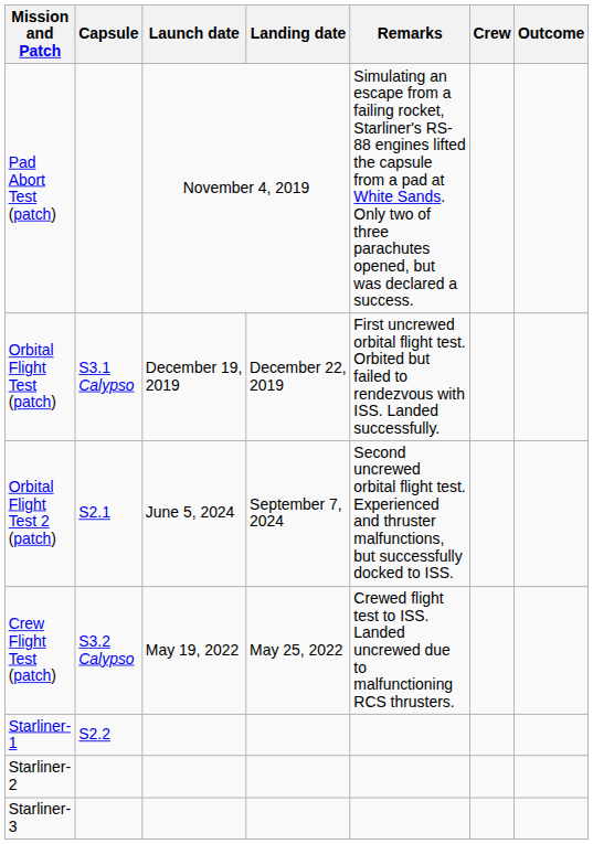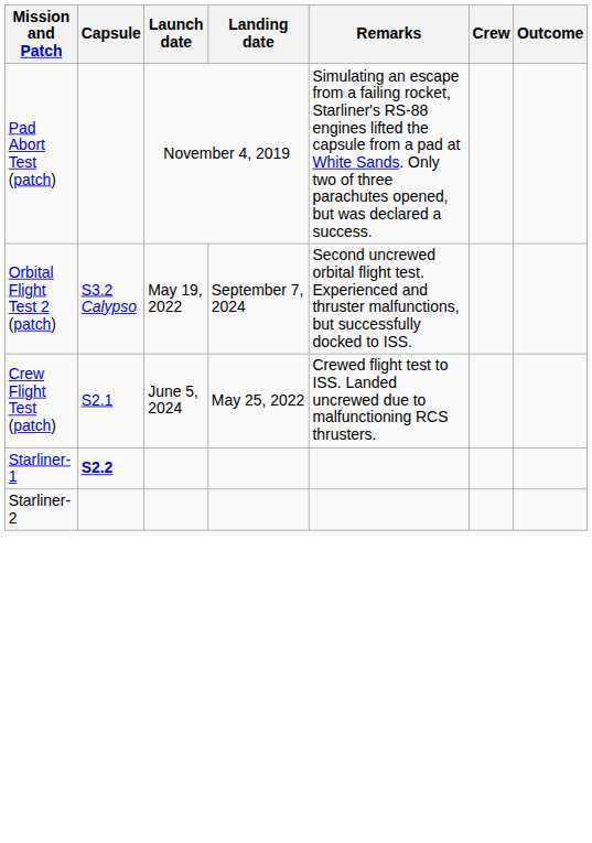- row: Orbital Flight Test (patch) | S3.1 Calypso | December 19, 2019 | December 22, 2019 | First uncrewed orbital flight test. Orbited but failed to rendezvous with ISS. Landed successfully.
Orbital Flight Test 2 (patch) | Capsule: S2.1 -> S3.2 Calypso
Orbital Flight Test 2 (patch) | Launch date: June 5, 2024 -> May 19, 2022
Crew Flight Test (patch) | Capsule: S3.2 Calypso -> S2.1
Crew Flight Test (patch) | Launch date: May 19, 2022 -> June 5, 2024
Starliner-1 | Capsule: normal -> bold
- row: Starliner-3
